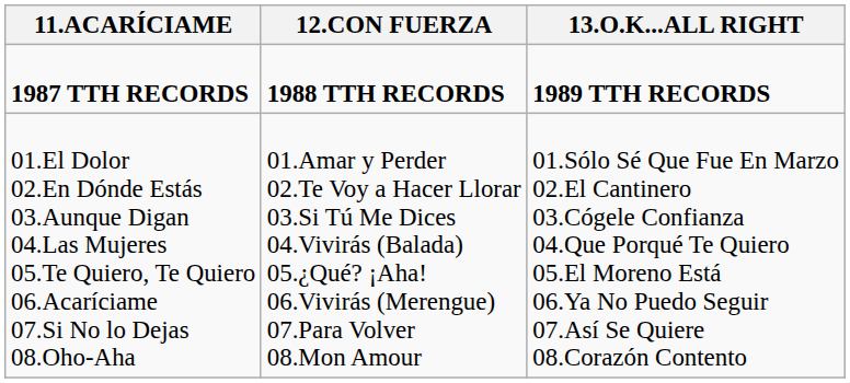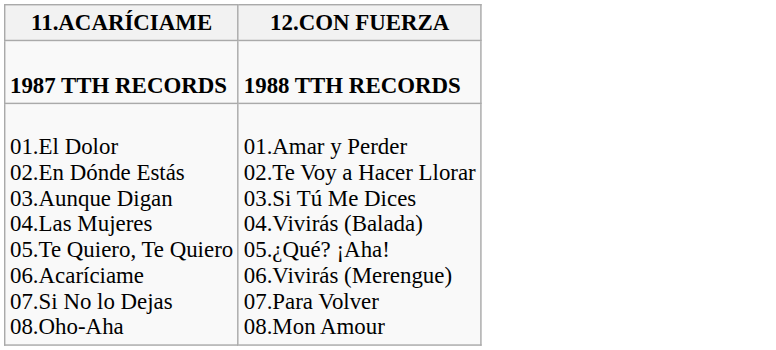- column: 13.O.K...ALL RIGHT | 1989 TTH RECORDS | 01.Sólo Sé Que Fue En Marzo 02.El Cantinero 03.Cógele Confianza 04.Que Porqué Te Quiero 05.El Moreno Está 06.Ya No Puedo Seguir 07.Así Se Quiere 08.Corazón Contento
